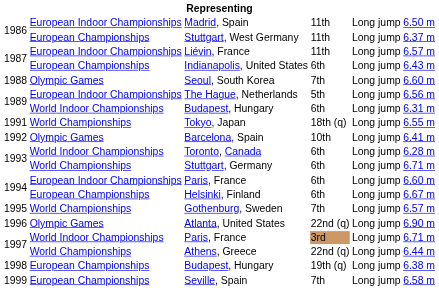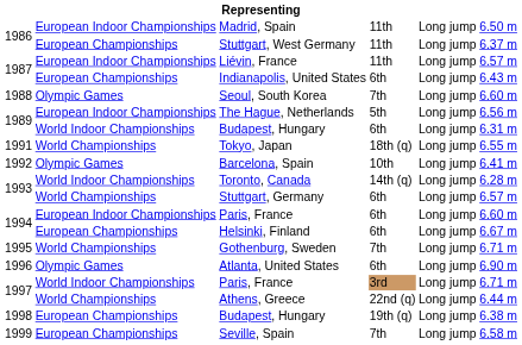Toronto, Canada | column 4: 6th -> 14th (q)
Stuttgart, Germany | column 6: 6.71 m -> 6.57 m
Gothenburg, Sweden | column 6: 6.57 m -> 6.71 m
Atlanta, United States | column 4: 22nd (q) -> 6th
